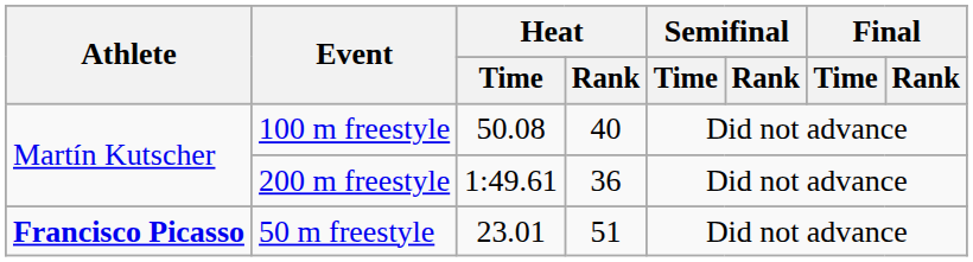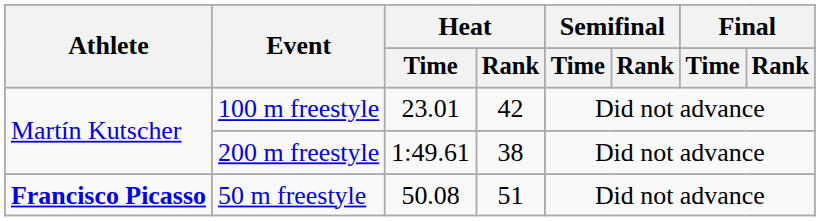100 m freestyle | Heat / Time: 50.08 -> 23.01
100 m freestyle | Heat / Rank: 40 -> 42
200 m freestyle | Heat / Rank: 36 -> 38
50 m freestyle | Heat / Time: 23.01 -> 50.08
